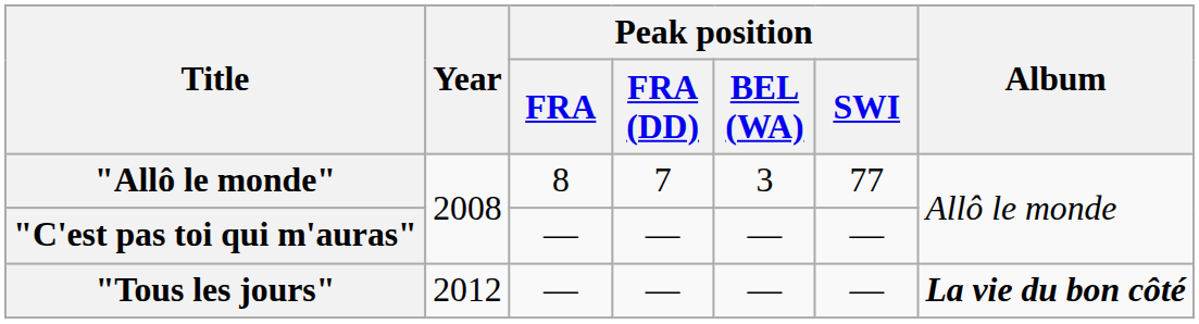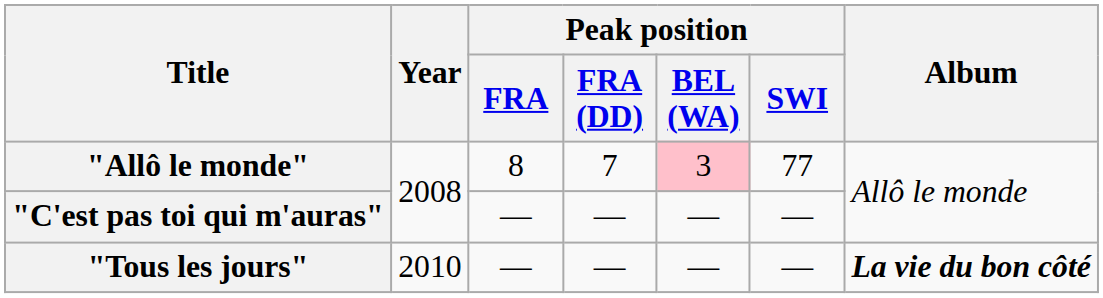"Allô le monde" | Peak position / BEL (WA): no background -> pink background
"Tous les jours" | Year: 2012 -> 2010
